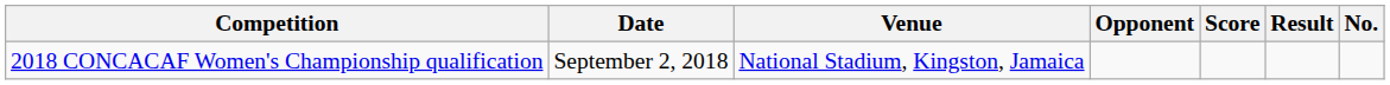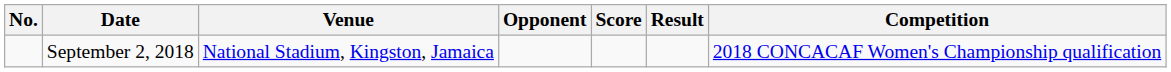columns swapped: No. <-> Competition
